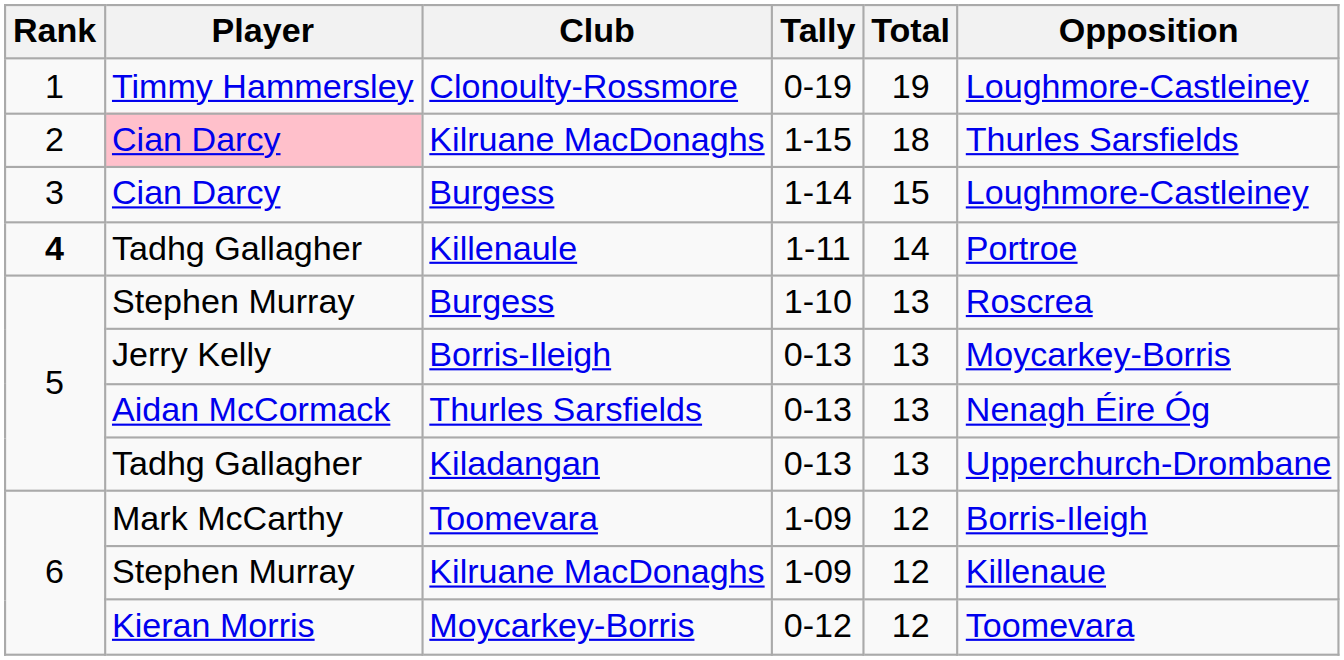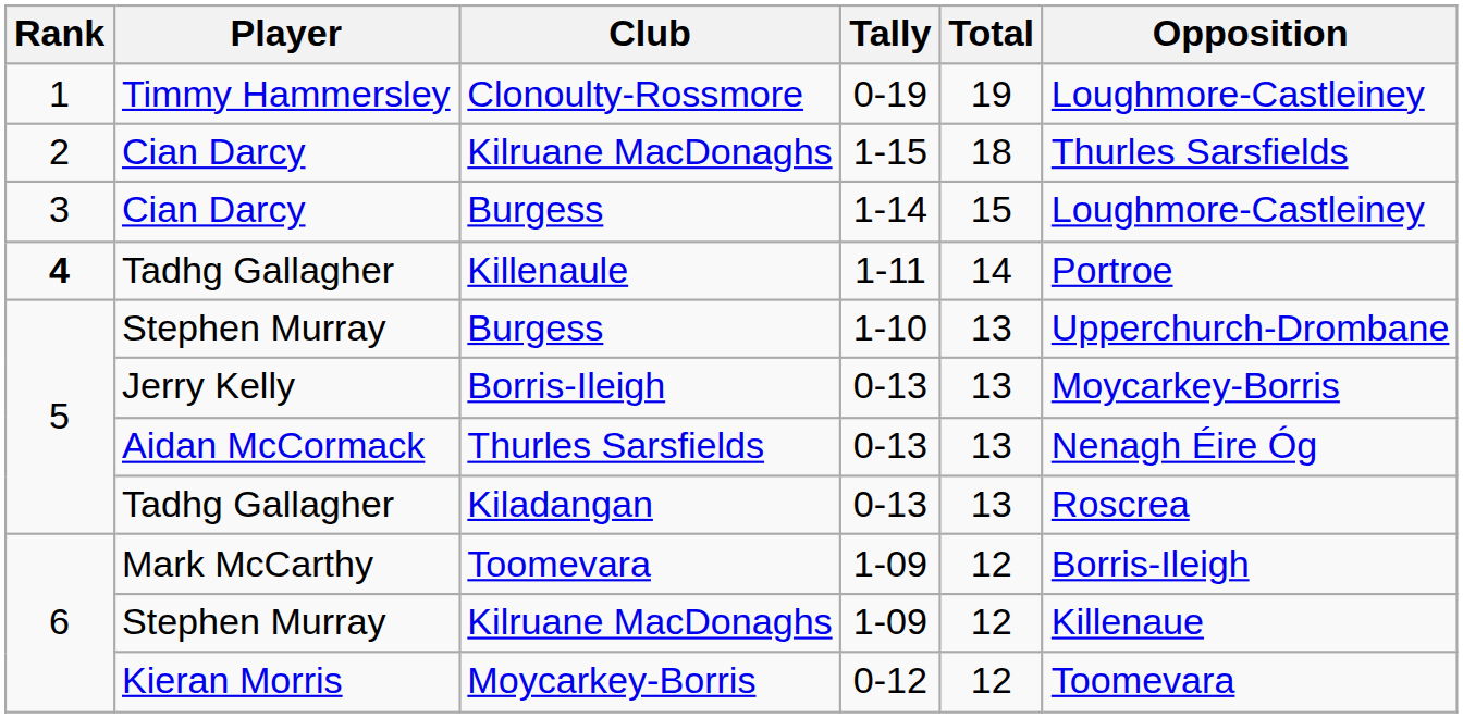Kilruane MacDonaghs / 1-15 | Player: pink background -> no background
Burgess / 1-10 | Opposition: Roscrea -> Upperchurch-Drombane
Kiladangan | Opposition: Upperchurch-Drombane -> Roscrea
